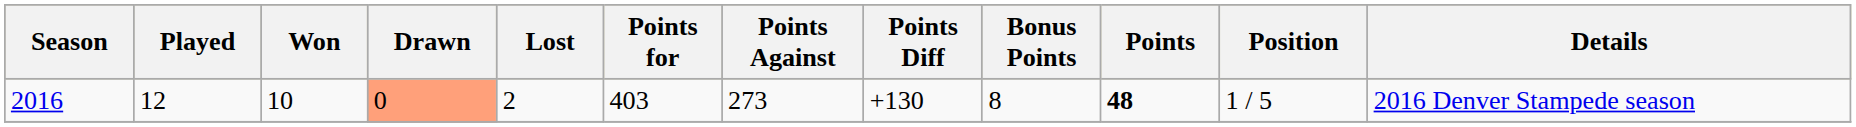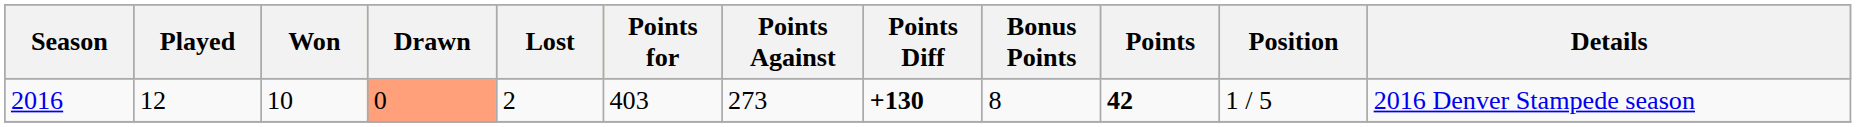2016 | Points Diff: normal -> bold
2016 | Points: 48 -> 42
